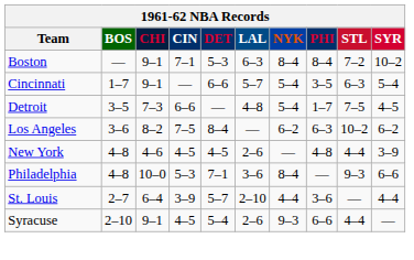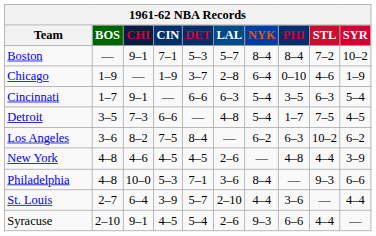Boston | LAL: 6–3 -> 5–7
+ row: Chicago | 1–9 | — | 1–9 | 3–7 | 2–8 | 6–4 | 0–10 | 4–6 | 1–9
Cincinnati | LAL: 5–7 -> 6–3
